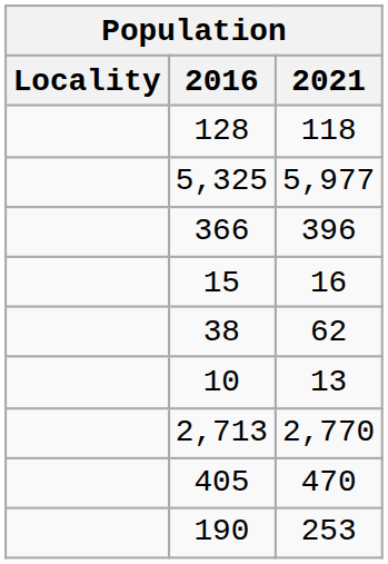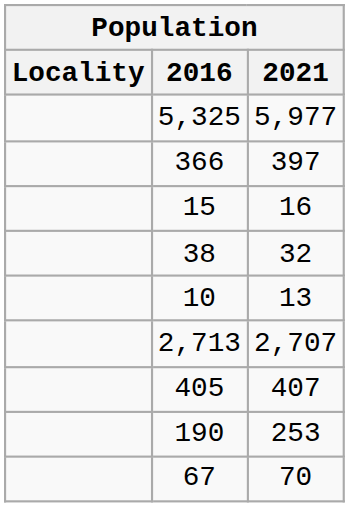- row: 128 | 118
366 | 2021: 396 -> 397
38 | 2021: 62 -> 32
2,713 | 2021: 2,770 -> 2,707
405 | 2021: 470 -> 407
+ row: 67 | 70
